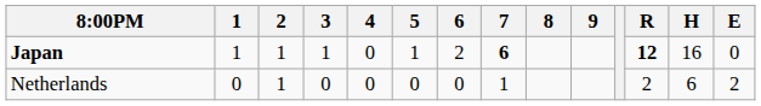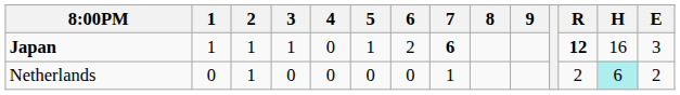Japan | E: 0 -> 3
Netherlands | H: no background -> paleturquoise background
